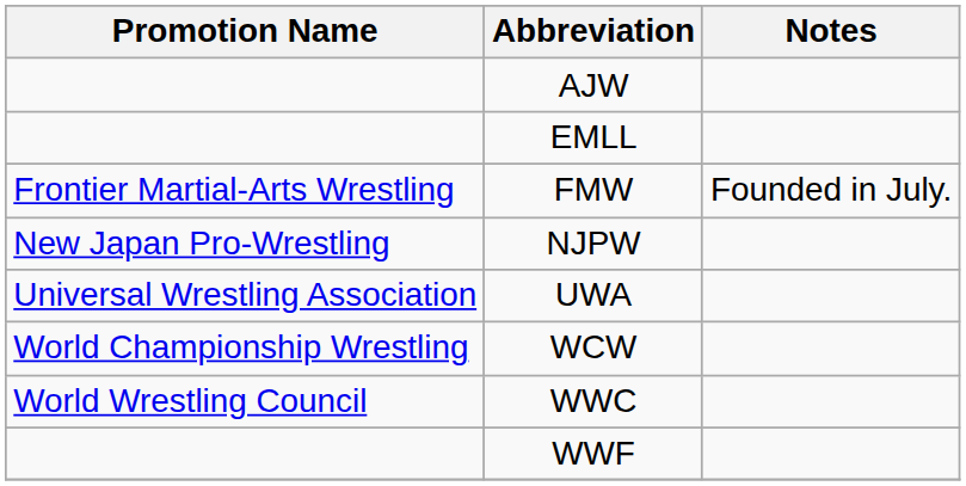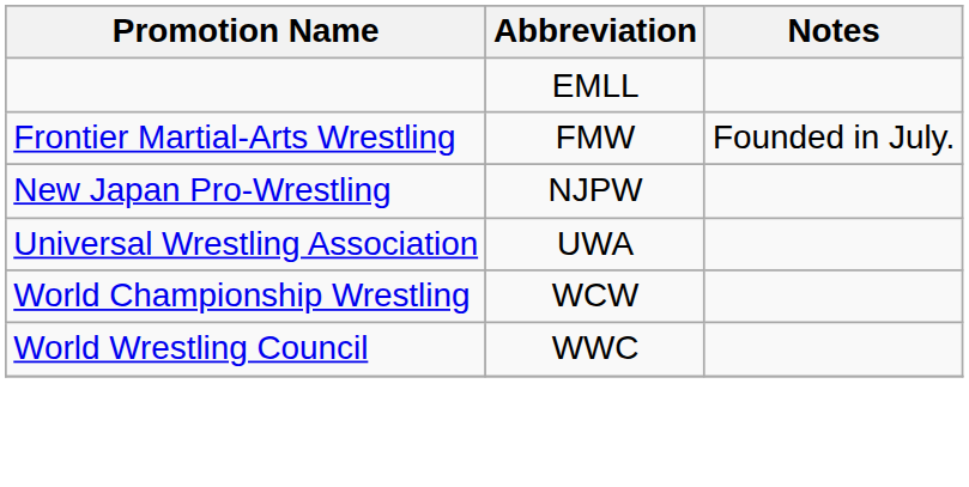- row: AJW
- row: WWF
